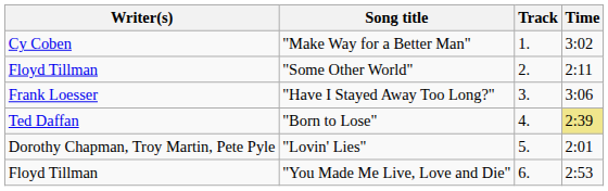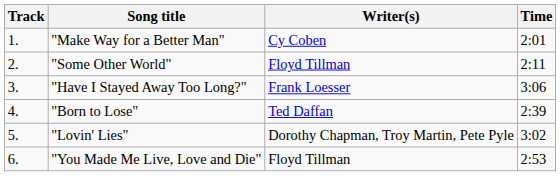columns swapped: Track <-> Writer(s)
"Make Way for a Better Man" | Time: 3:02 -> 2:01
"Born to Lose" | Time: khaki background -> no background
"Lovin' Lies" | Time: 2:01 -> 3:02
